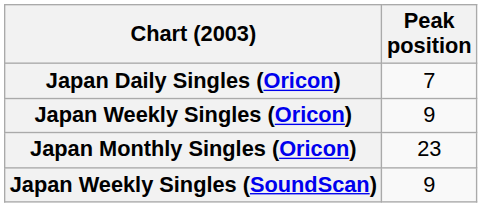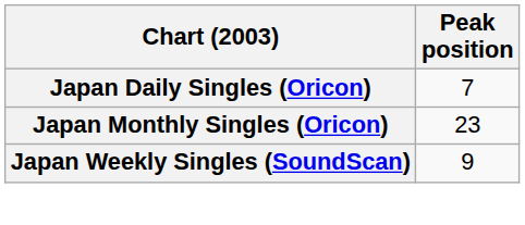- row: Japan Weekly Singles (Oricon) | 9
